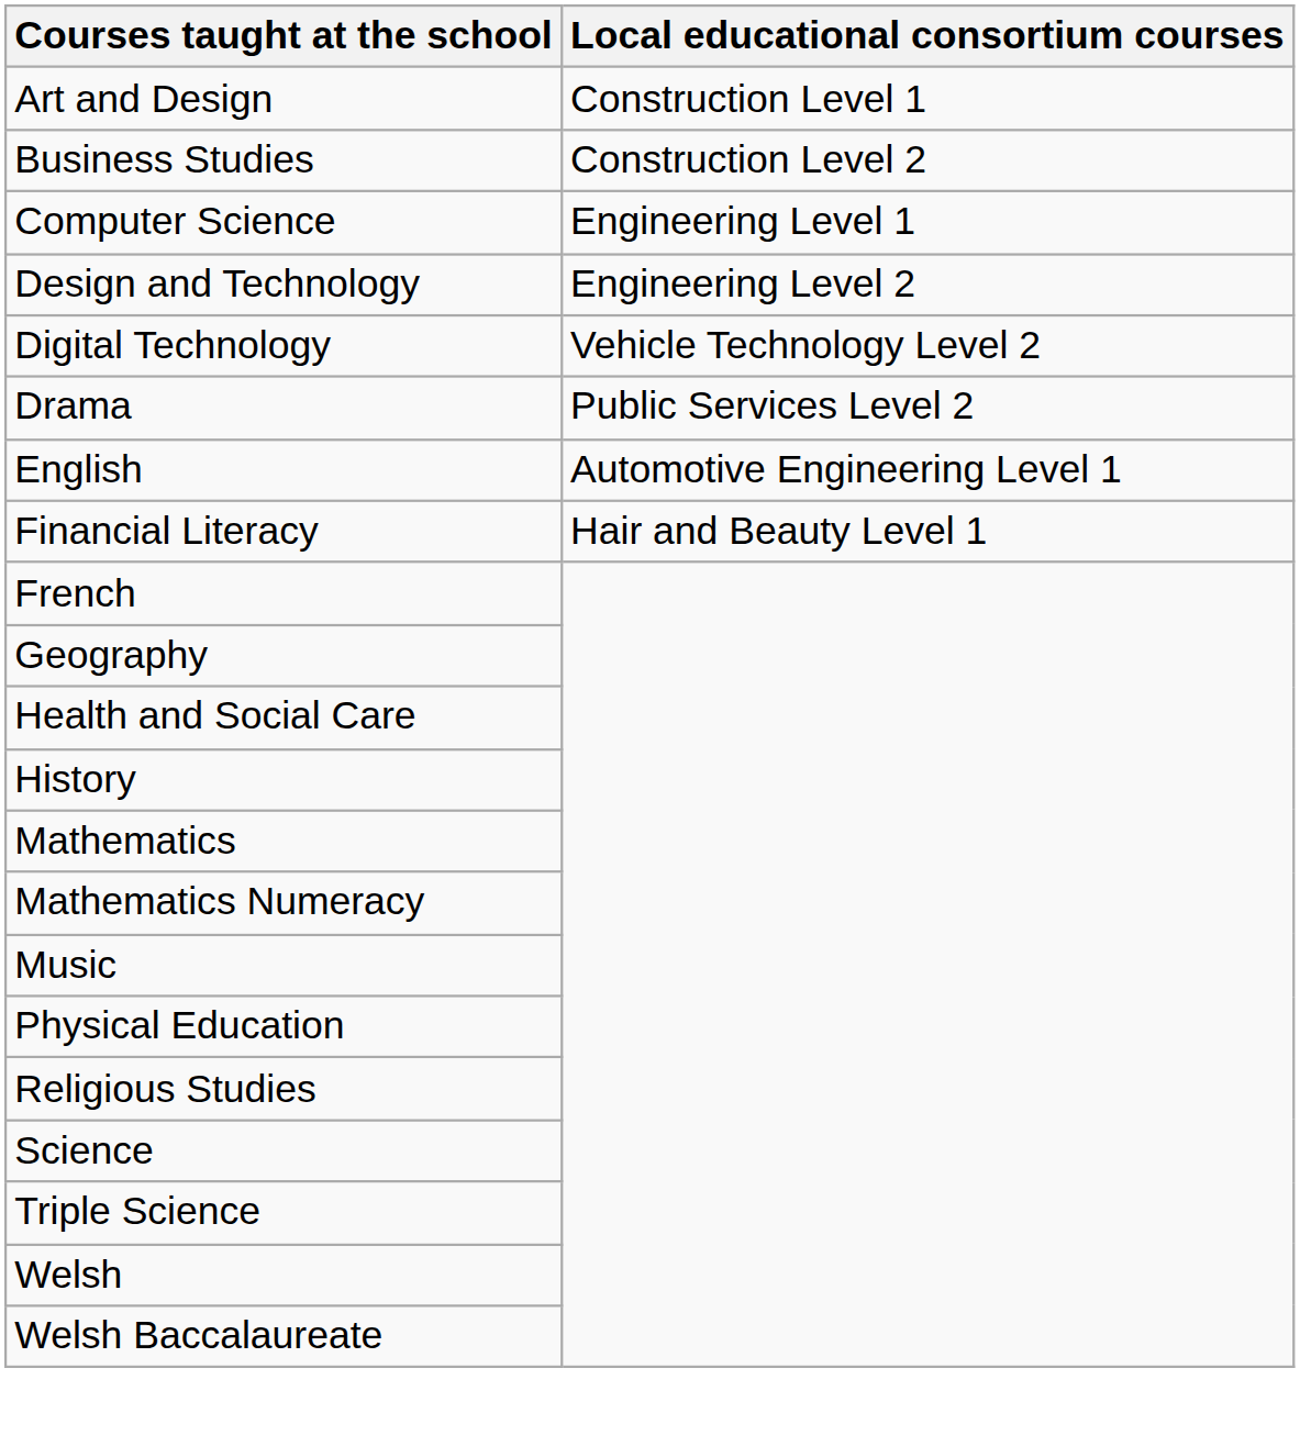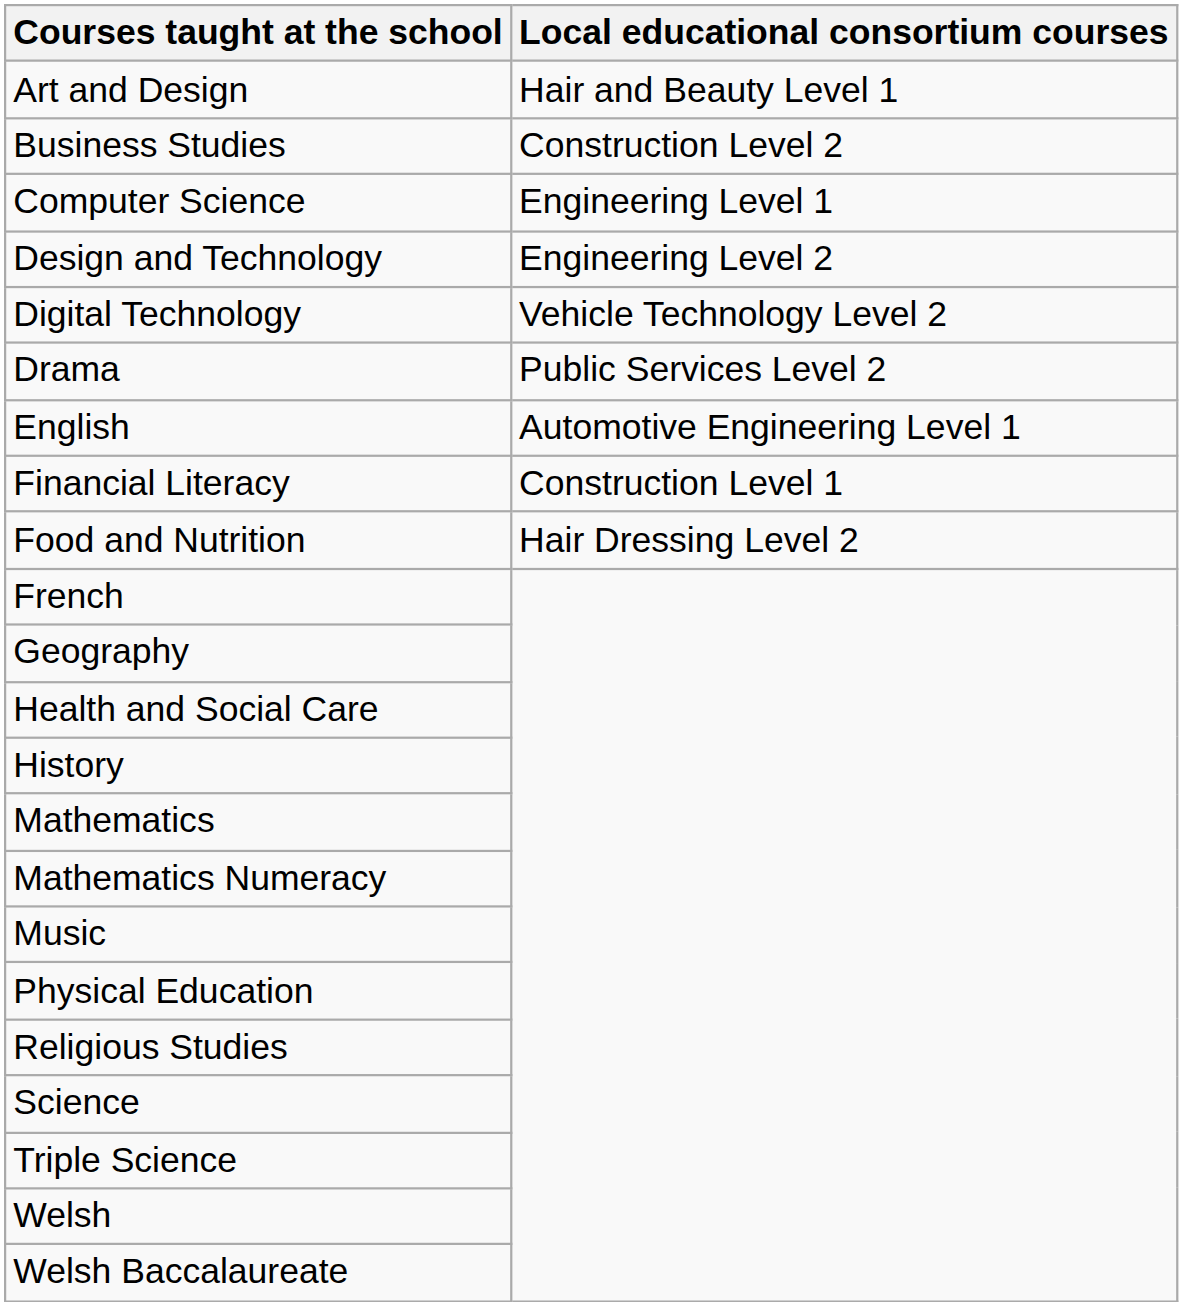Art and Design | Local educational consortium courses: Construction Level 1 -> Hair and Beauty Level 1
Financial Literacy | Local educational consortium courses: Hair and Beauty Level 1 -> Construction Level 1
+ row: Food and Nutrition | Hair Dressing Level 2
